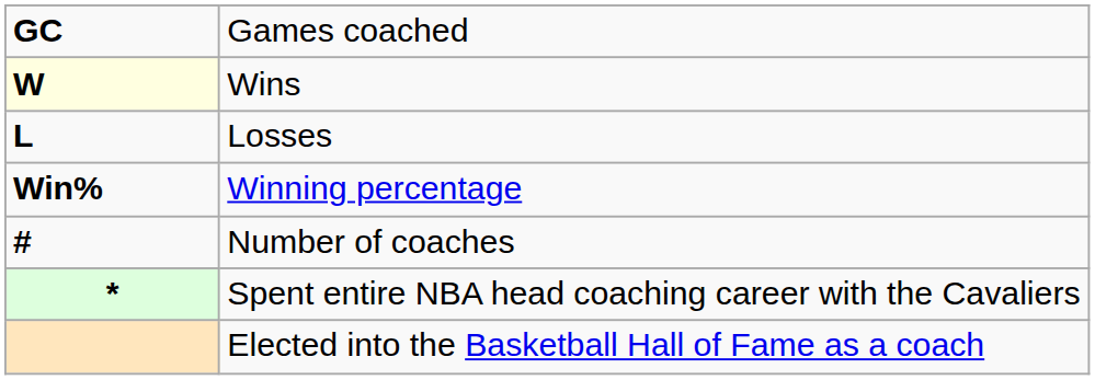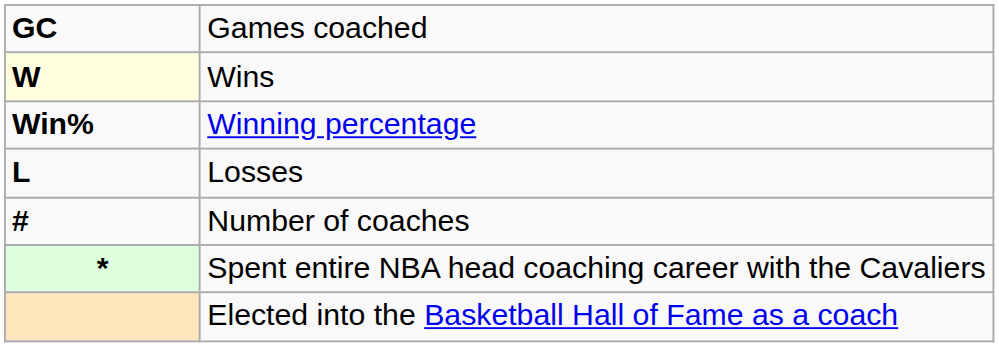rows swapped: Losses <-> Winning percentage
